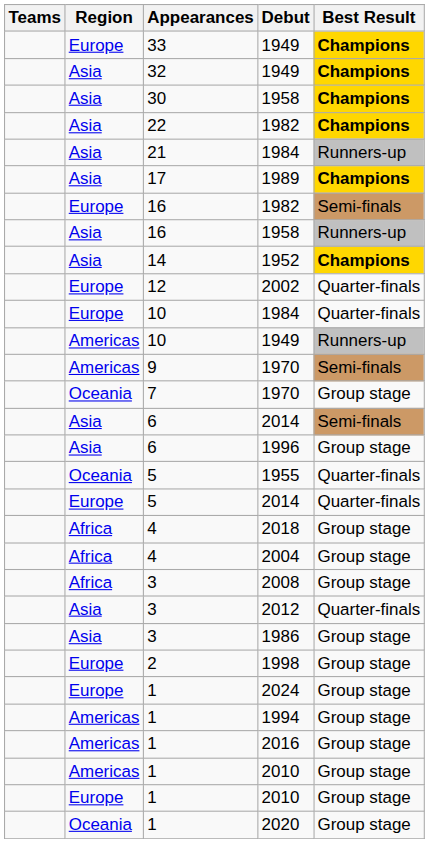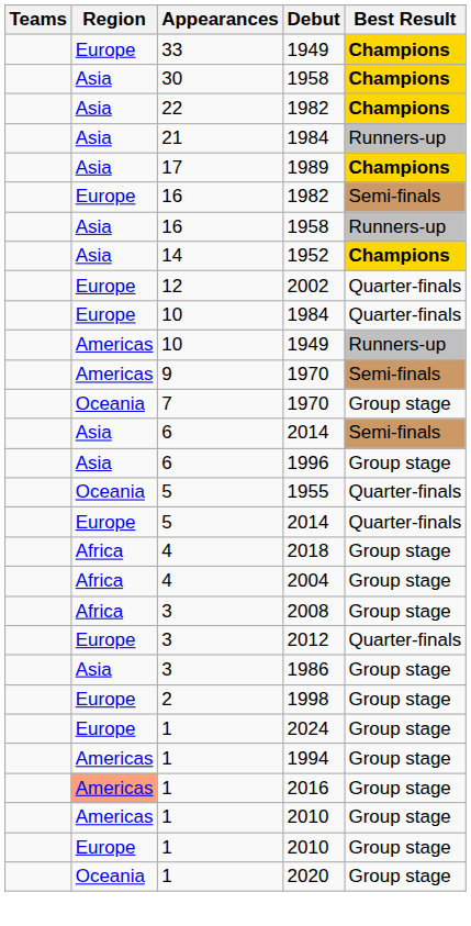- row: Asia | 32 | 1949 | Champions
2012 | Region: Asia -> Europe
2016 | Region: no background -> lightsalmon background
